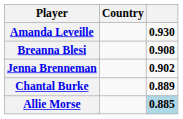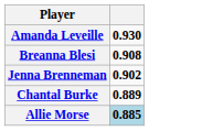- column: Country
